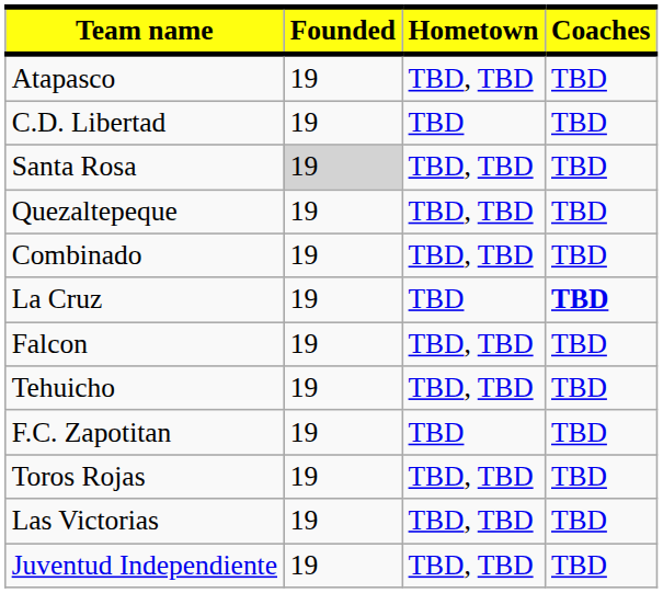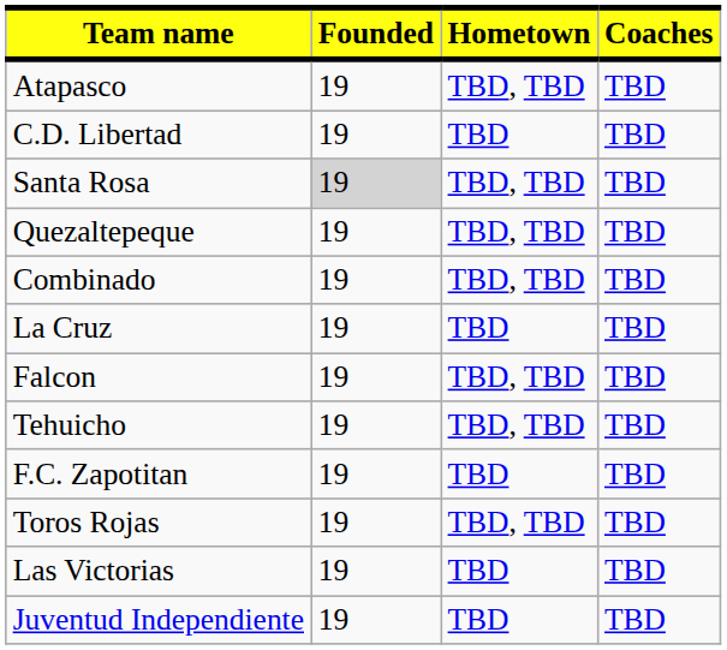La Cruz | Coaches: bold -> normal
Las Victorias | Hometown: TBD, TBD -> TBD
Juventud Independiente | Hometown: TBD, TBD -> TBD
